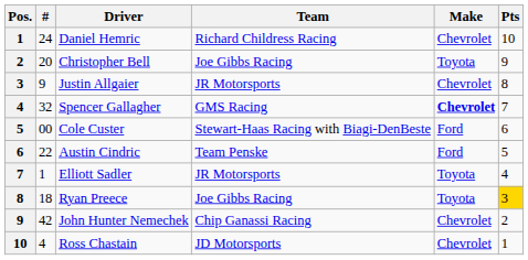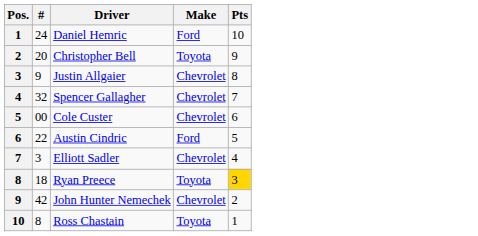- column: Team | Richard Childress Racing | Joe Gibbs Racing | JR Motorsports | GMS Racing | Stewart-Haas Racing with Biagi-DenBeste | Team Penske | JR Motorsports | Joe Gibbs Racing | Chip Ganassi Racing | JD Motorsports
Daniel Hemric | Make: Chevrolet -> Ford
Spencer Gallagher | Make: bold -> normal
Cole Custer | Make: Ford -> Chevrolet
Elliott Sadler | #: 1 -> 3
Elliott Sadler | Make: Toyota -> Chevrolet
Ross Chastain | #: 4 -> 8
Ross Chastain | Make: Chevrolet -> Toyota
